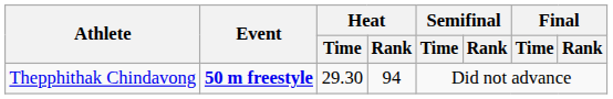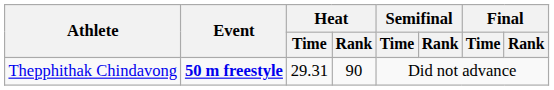Thepphithak Chindavong | Heat / Time: 29.30 -> 29.31
Thepphithak Chindavong | Heat / Rank: 94 -> 90
